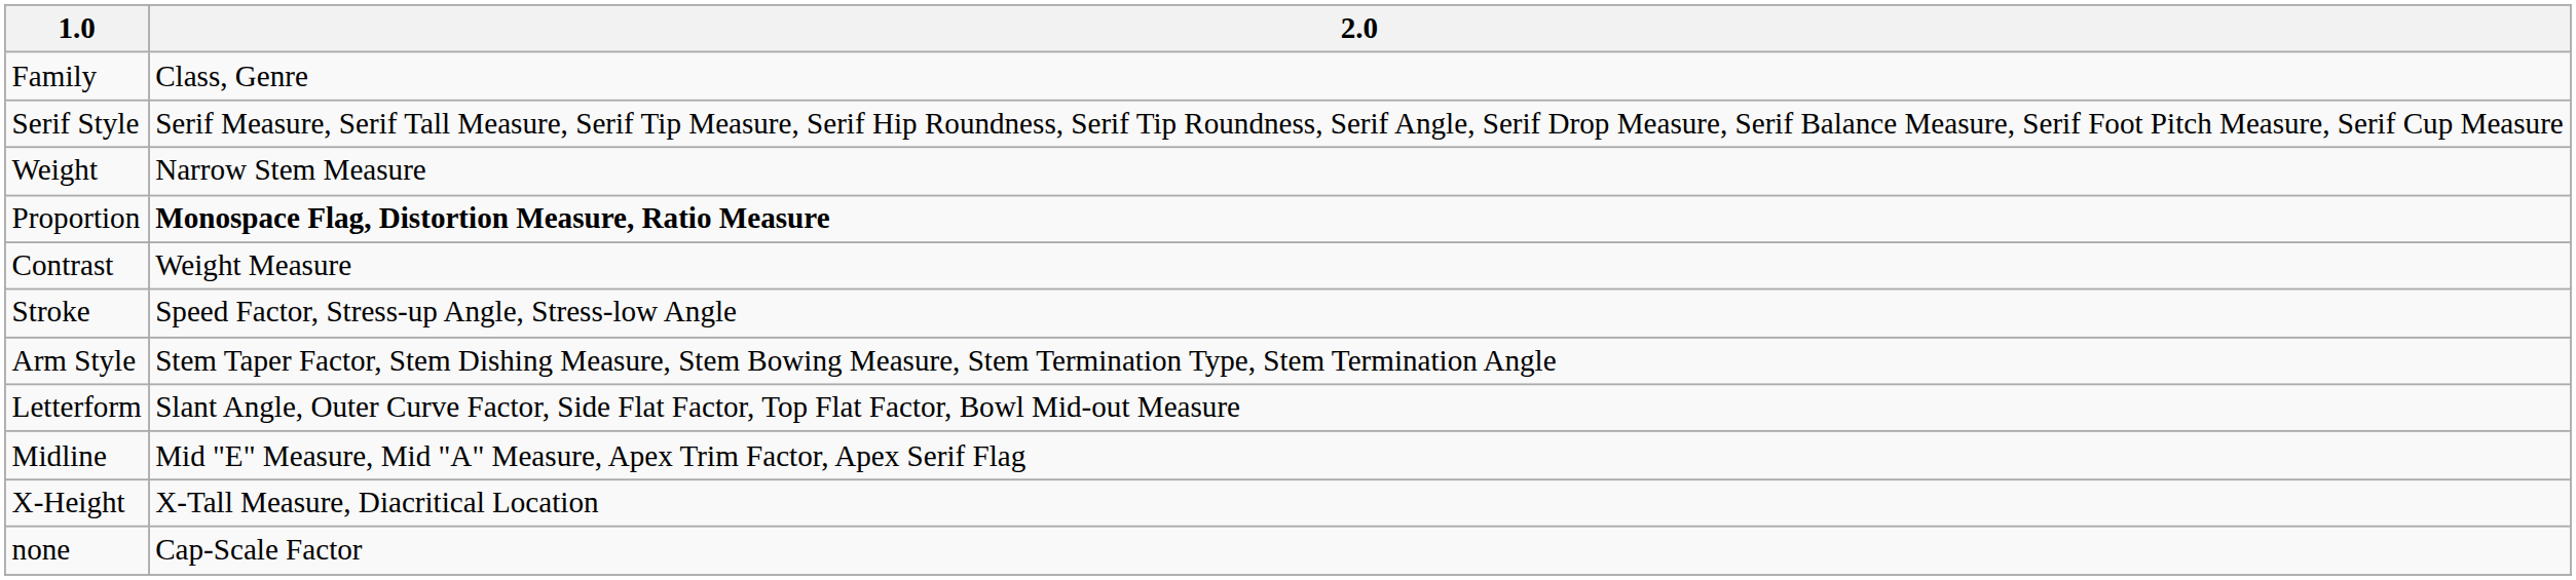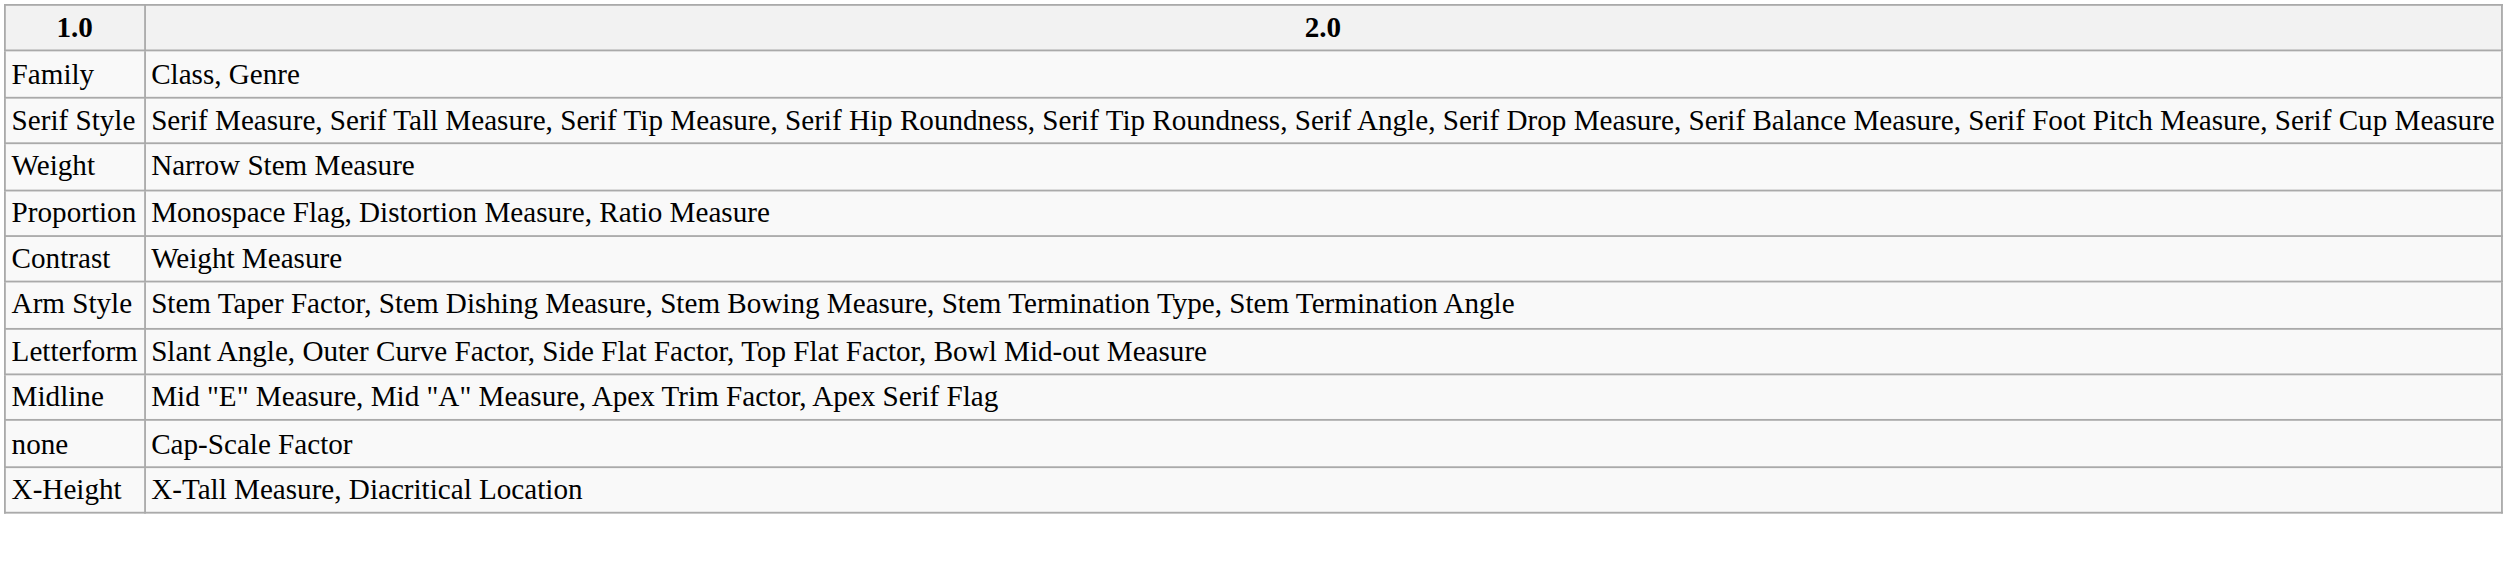Proportion | 2.0: bold -> normal
- row: Stroke | Speed Factor, Stress-up Angle, Stress-low Angle
rows swapped: X-Height <-> none
